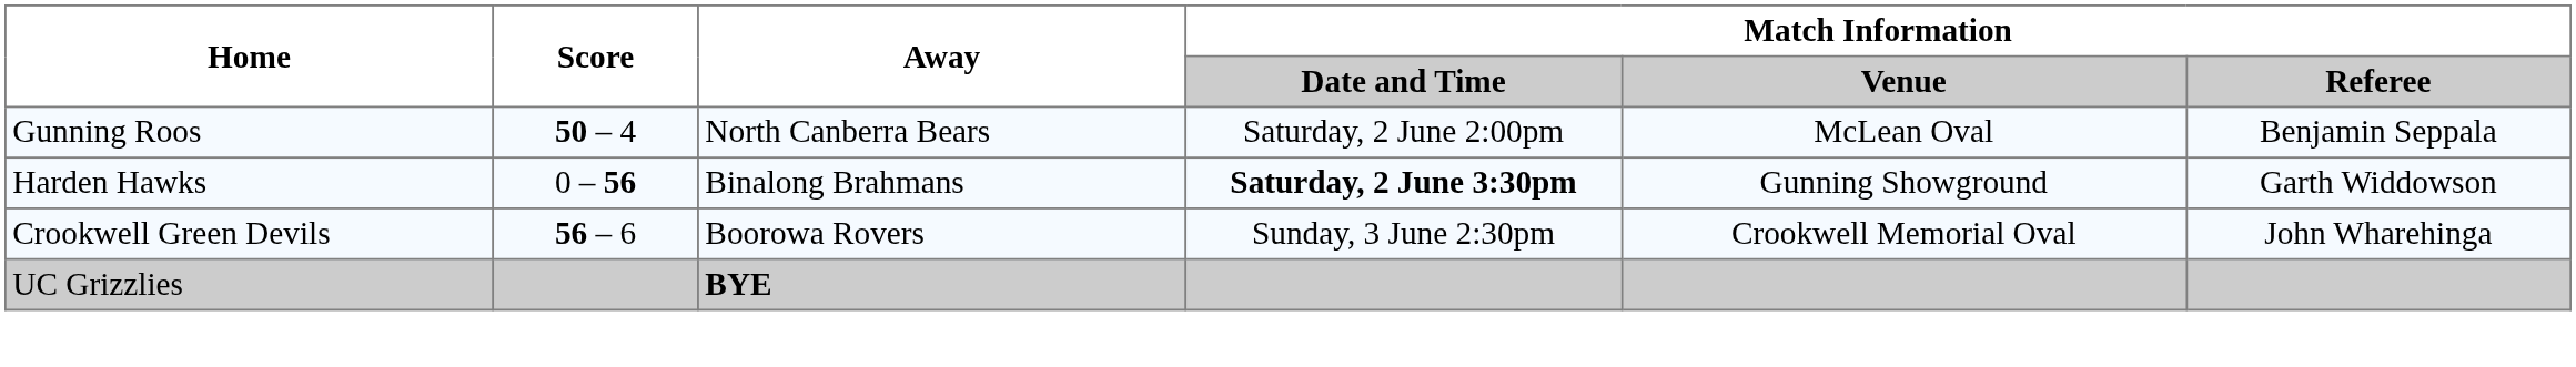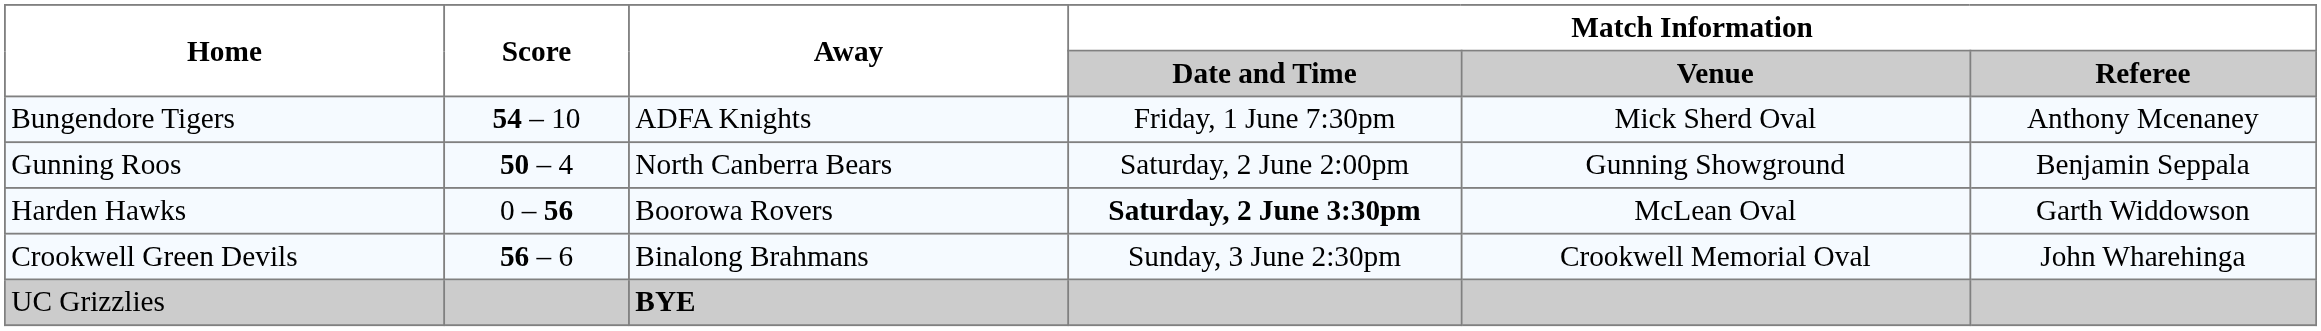+ row: Bungendore Tigers | 54 – 10 | ADFA Knights | Friday, 1 June 7:30pm | Mick Sherd Oval | Anthony Mcenaney
Gunning Roos | Match Information / Venue: McLean Oval -> Gunning Showground
Harden Hawks | Away: Binalong Brahmans -> Boorowa Rovers
Harden Hawks | Match Information / Venue: Gunning Showground -> McLean Oval
Crookwell Green Devils | Away: Boorowa Rovers -> Binalong Brahmans
